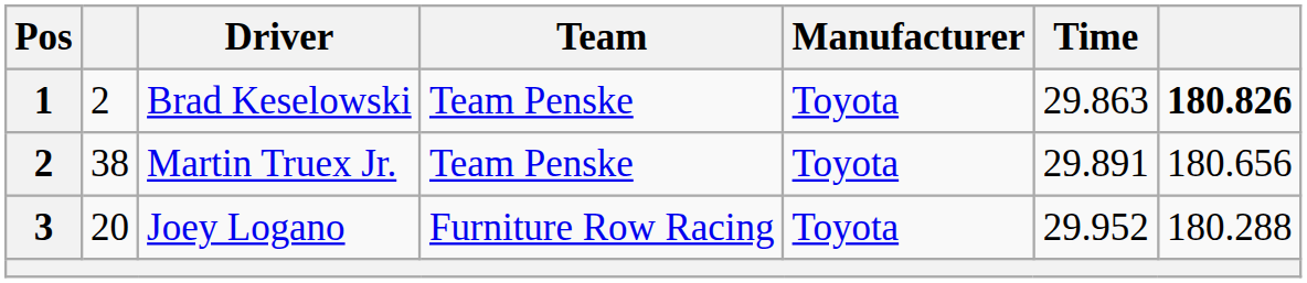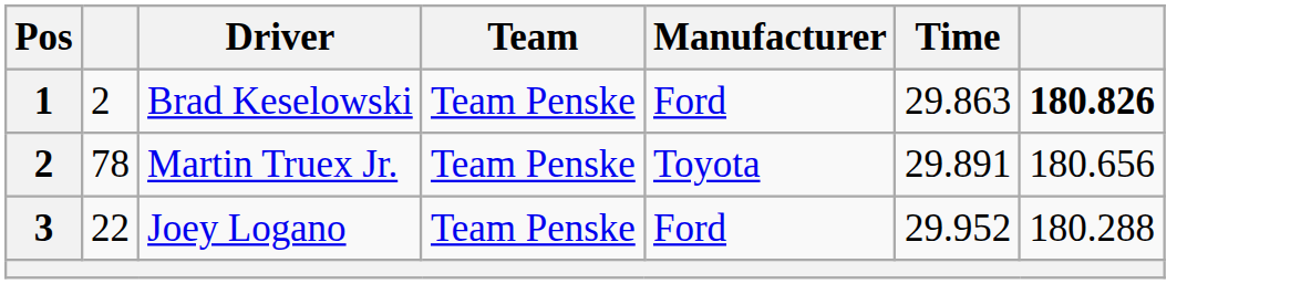Brad Keselowski | Manufacturer: Toyota -> Ford
Martin Truex Jr. | column 2: 38 -> 78
Joey Logano | column 2: 20 -> 22
Joey Logano | Team: Furniture Row Racing -> Team Penske
Joey Logano | Manufacturer: Toyota -> Ford
